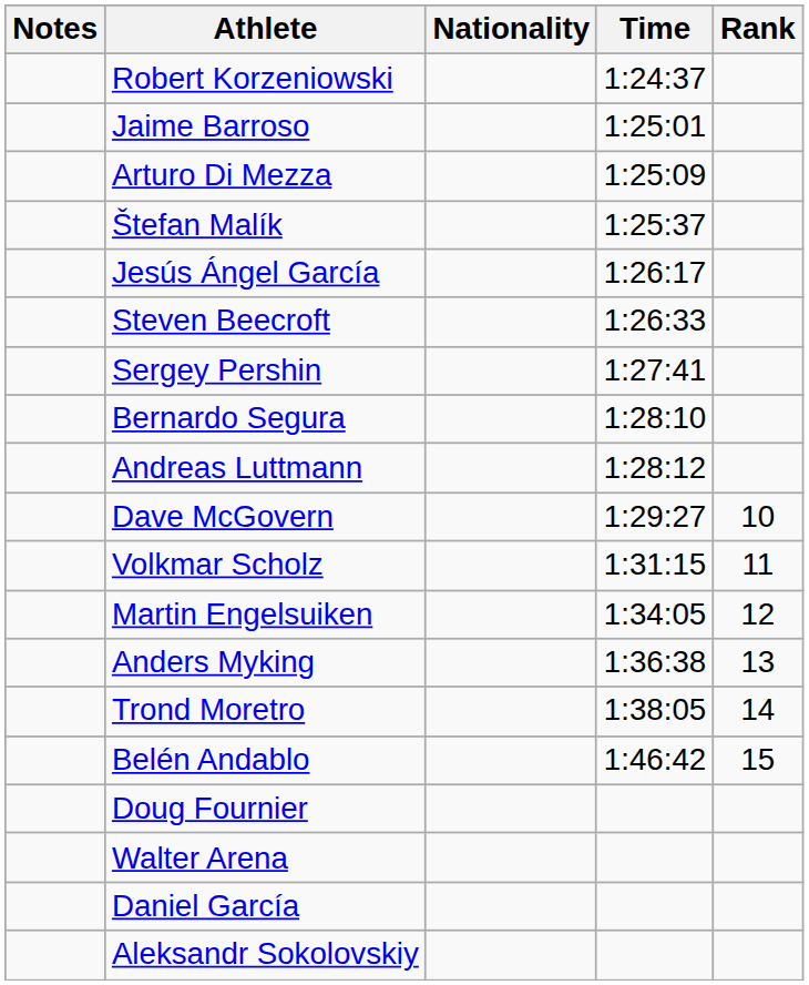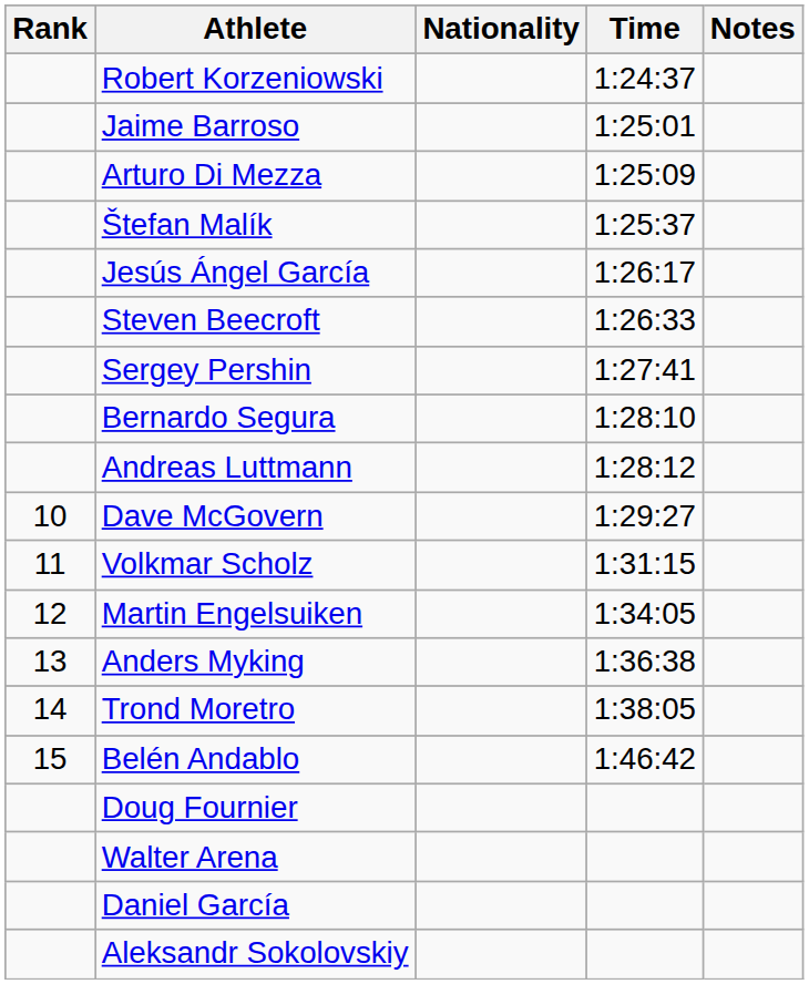columns swapped: Rank <-> Notes
